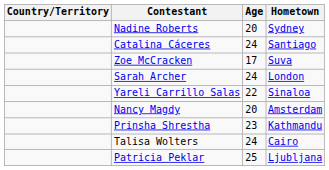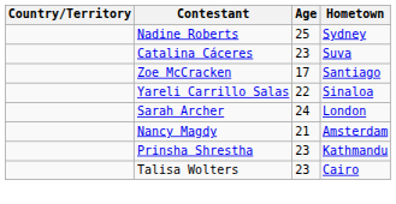Nadine Roberts | Age: 20 -> 25
Catalina Cáceres | Age: 24 -> 23
Catalina Cáceres | Hometown: Santiago -> Suva
Zoe McCracken | Hometown: Suva -> Santiago
rows swapped: Sarah Archer <-> Yareli Carrillo Salas
Nancy Magdy | Age: 20 -> 21
Talisa Wolters | Age: 24 -> 23
- row: Patricia Peklar | 25 | Ljubljana
